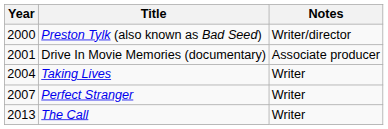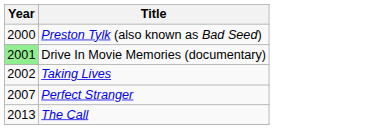- column: Notes | Writer/director | Associate producer | Writer | Writer | Writer
Drive In Movie Memories (documentary) | Year: no background -> lightgreen background
Taking Lives | Year: 2004 -> 2002
